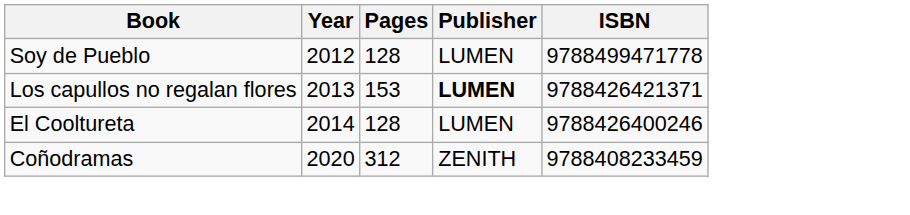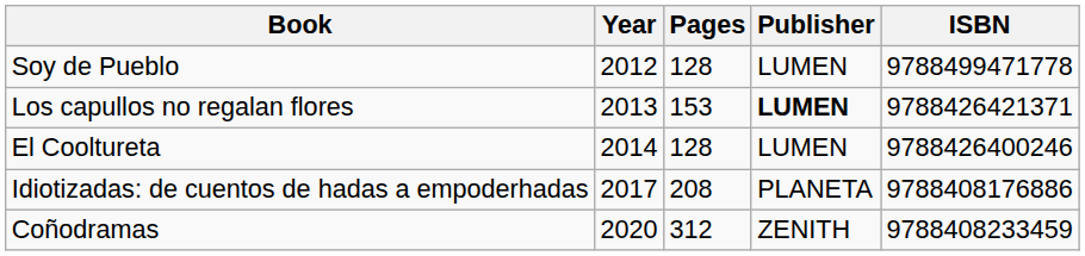+ row: Idiotizadas: de cuentos de hadas a empoderhadas | 2017 | 208 | PLANETA | 9788408176886
